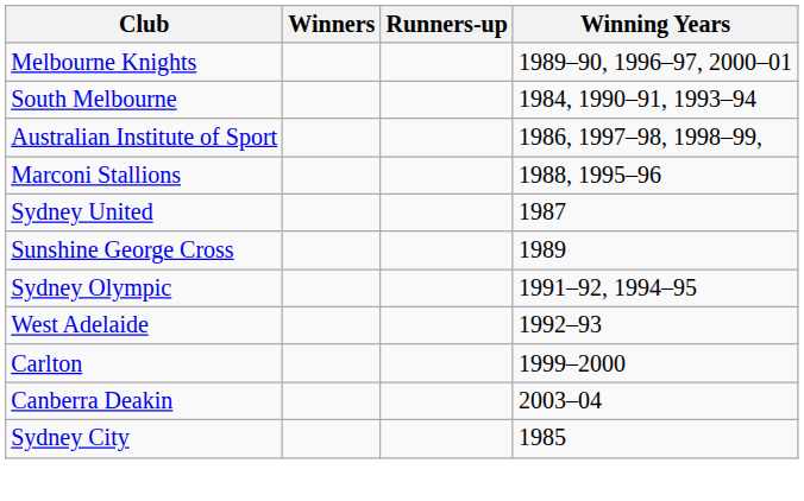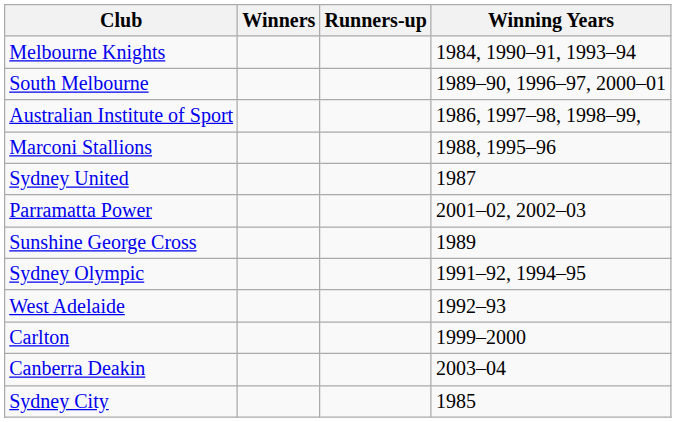Melbourne Knights | Winning Years: 1989–90, 1996–97, 2000–01 -> 1984, 1990–91, 1993–94
South Melbourne | Winning Years: 1984, 1990–91, 1993–94 -> 1989–90, 1996–97, 2000–01
+ row: Parramatta Power | 2001–02, 2002–03
